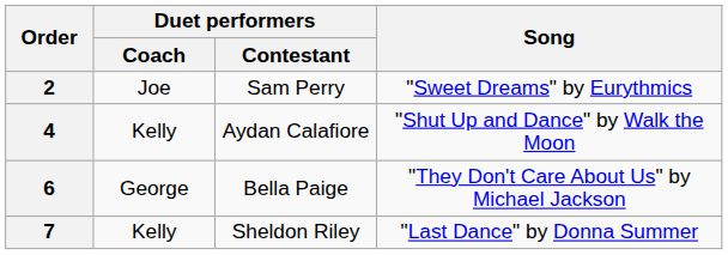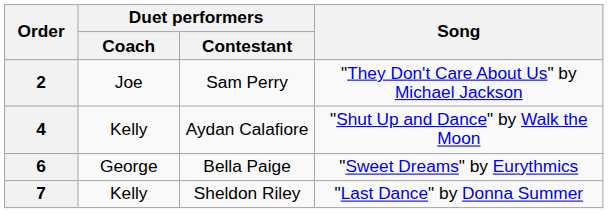2 | Song: "Sweet Dreams" by Eurythmics -> "They Don't Care About Us" by Michael Jackson
6 | Song: "They Don't Care About Us" by Michael Jackson -> "Sweet Dreams" by Eurythmics
